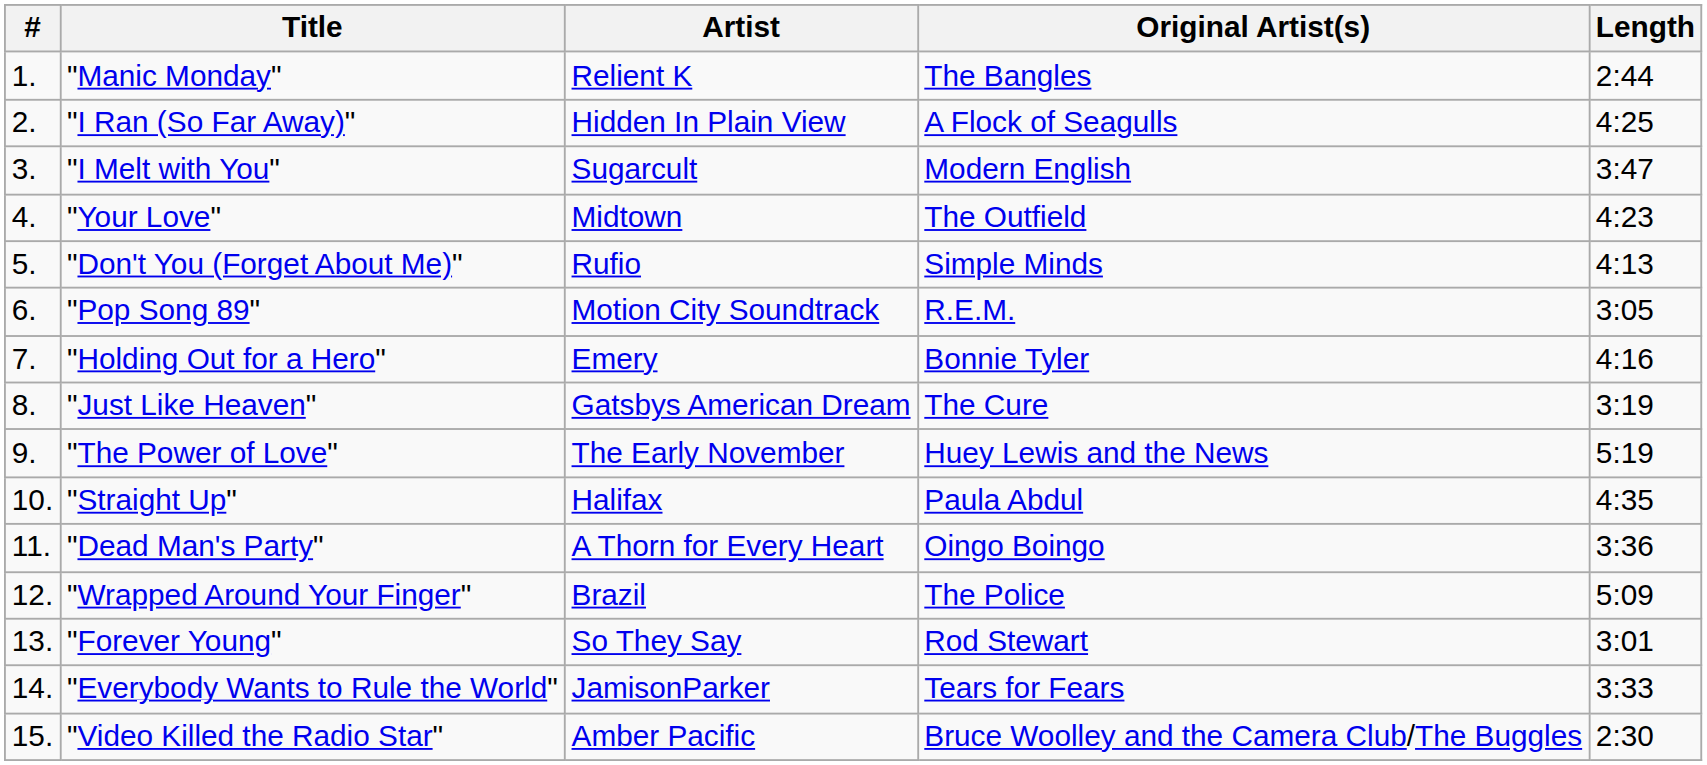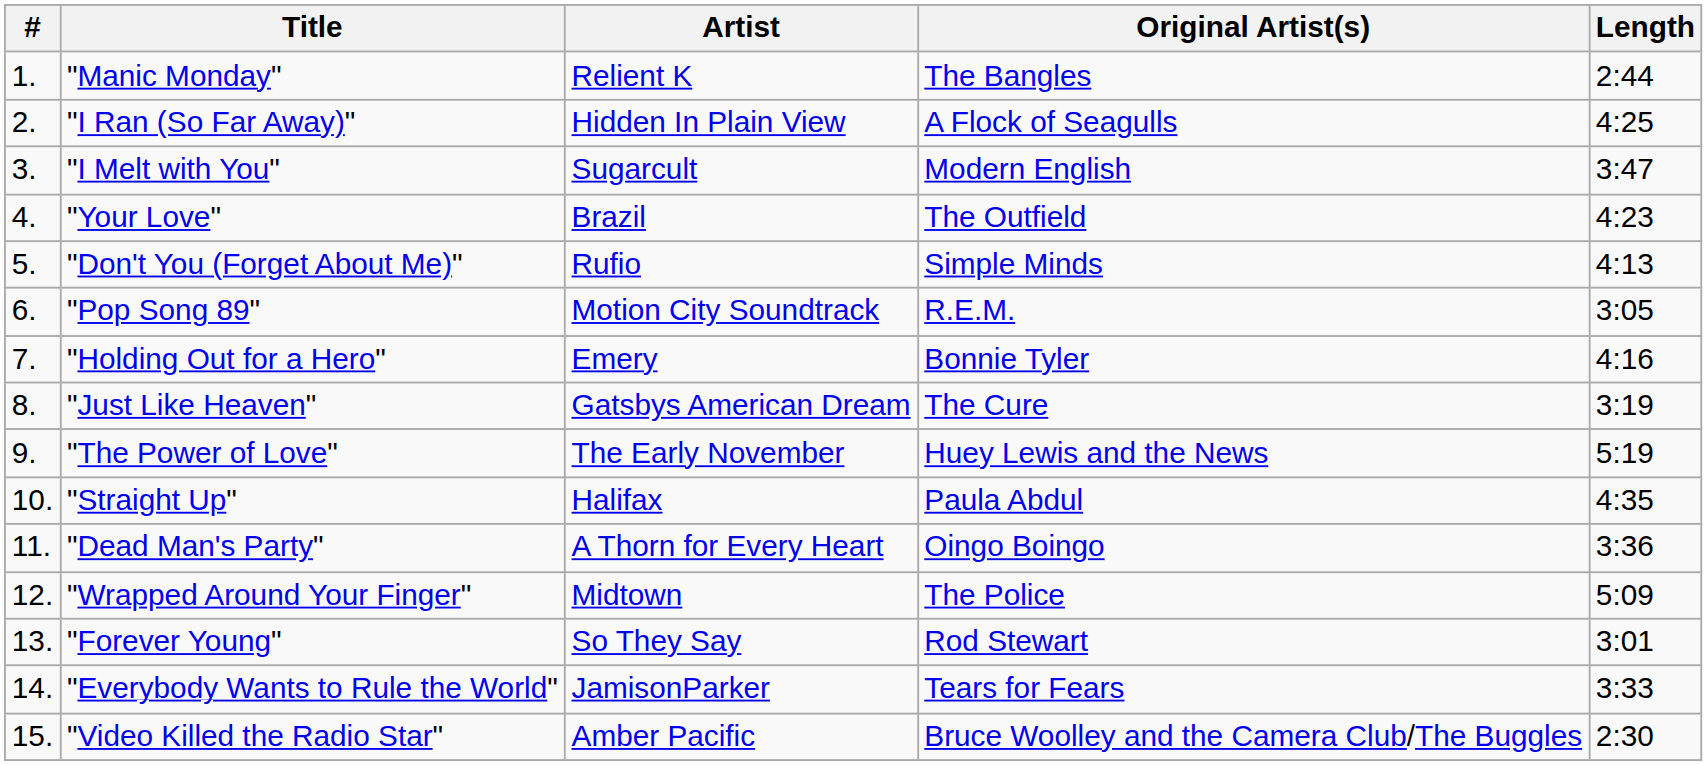"Your Love" | Artist: Midtown -> Brazil
"Wrapped Around Your Finger" | Artist: Brazil -> Midtown
